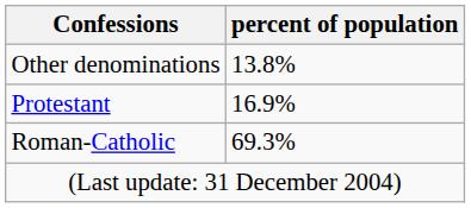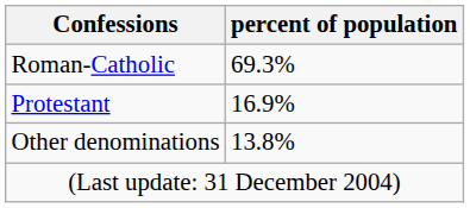rows swapped: Roman-Catholic <-> Other denominations
